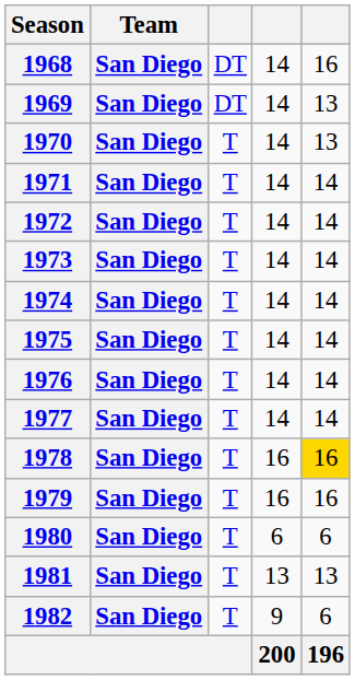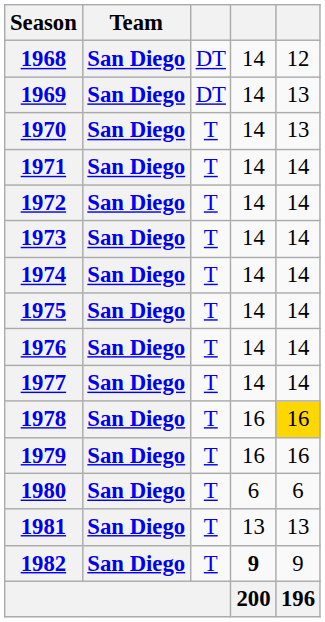1968 | column 5: 16 -> 12
1982 | column 4: normal -> bold
1982 | column 5: 6 -> 9
